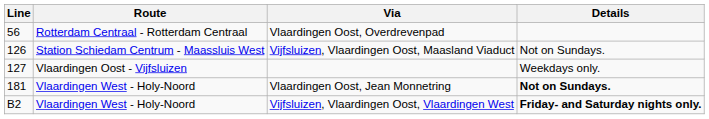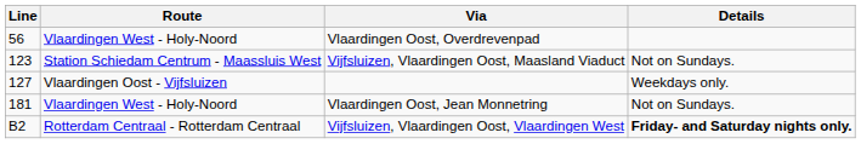Vlaardingen Oost, Overdrevenpad | Route: Rotterdam Centraal - Rotterdam Centraal -> Vlaardingen West - Holy-Noord
Vijfsluizen, Vlaardingen Oost, Maasland Viaduct | Line: 126 -> 123
Vlaardingen Oost, Jean Monnetring | Details: bold -> normal
Vijfsluizen, Vlaardingen Oost, Vlaardingen West | Route: Vlaardingen West - Holy-Noord -> Rotterdam Centraal - Rotterdam Centraal
